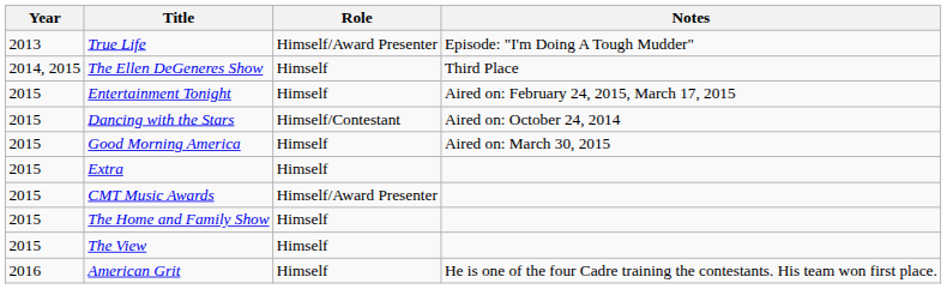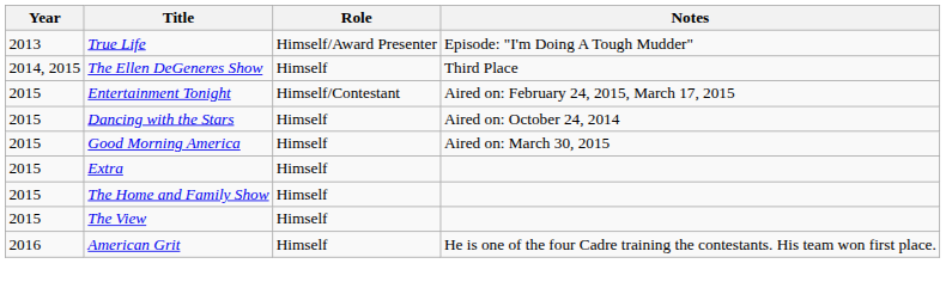Entertainment Tonight | Role: Himself -> Himself/Contestant
Dancing with the Stars | Role: Himself/Contestant -> Himself
- row: 2015 | CMT Music Awards | Himself/Award Presenter
